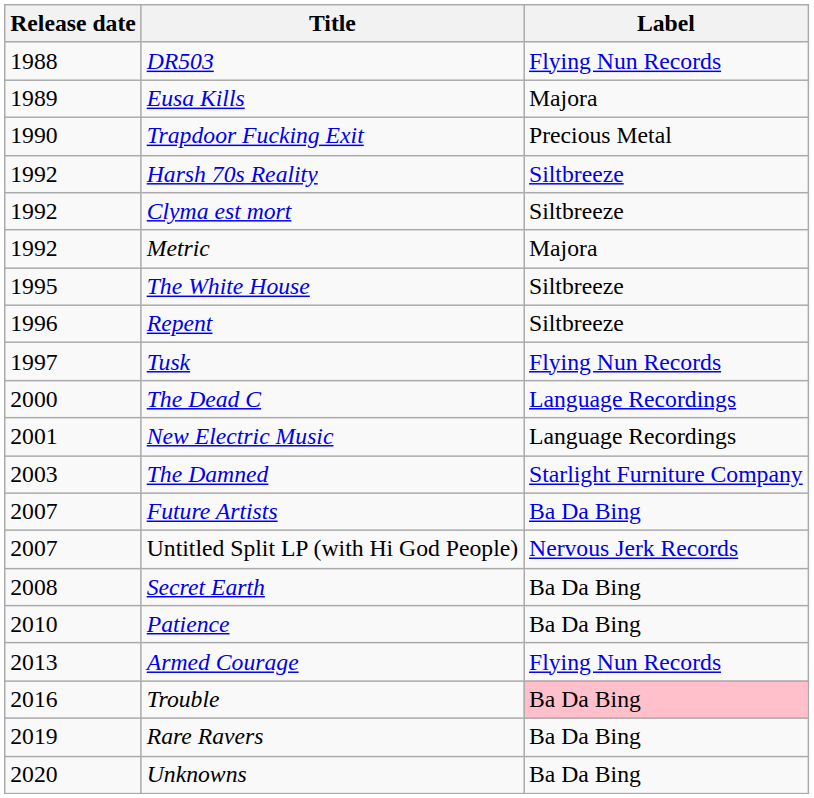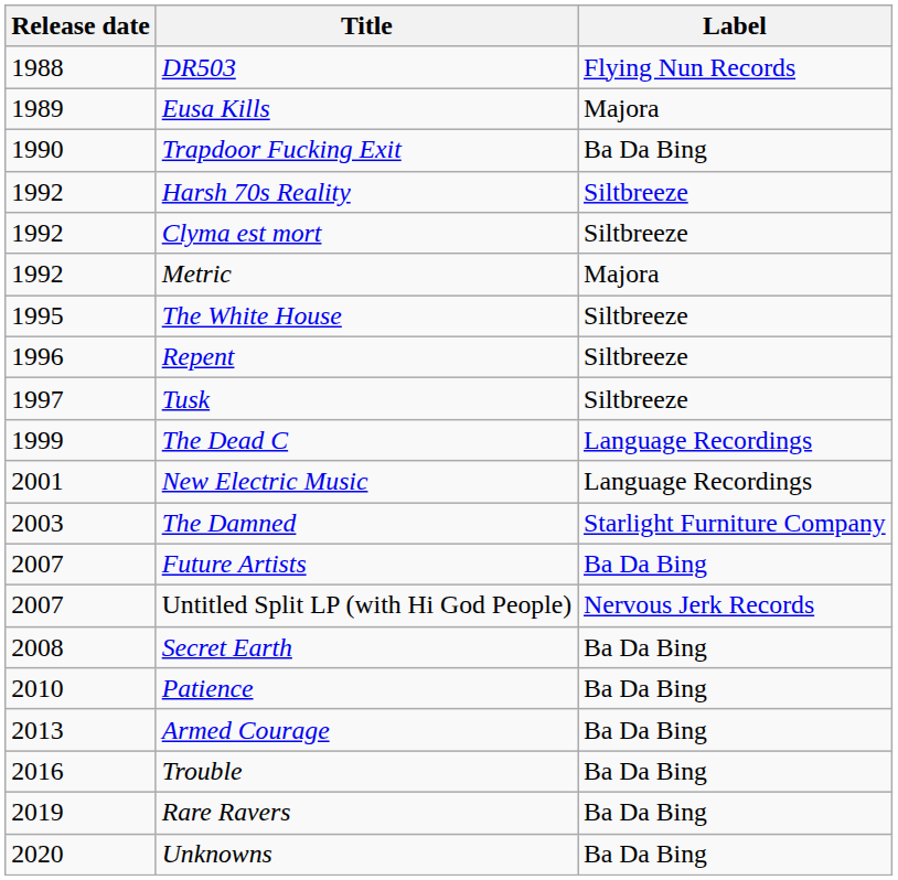Trapdoor Fucking Exit | Label: Precious Metal -> Ba Da Bing
Tusk | Label: Flying Nun Records -> Siltbreeze
The Dead C | Release date: 2000 -> 1999
Armed Courage | Label: Flying Nun Records -> Ba Da Bing
Trouble | Label: pink background -> no background
